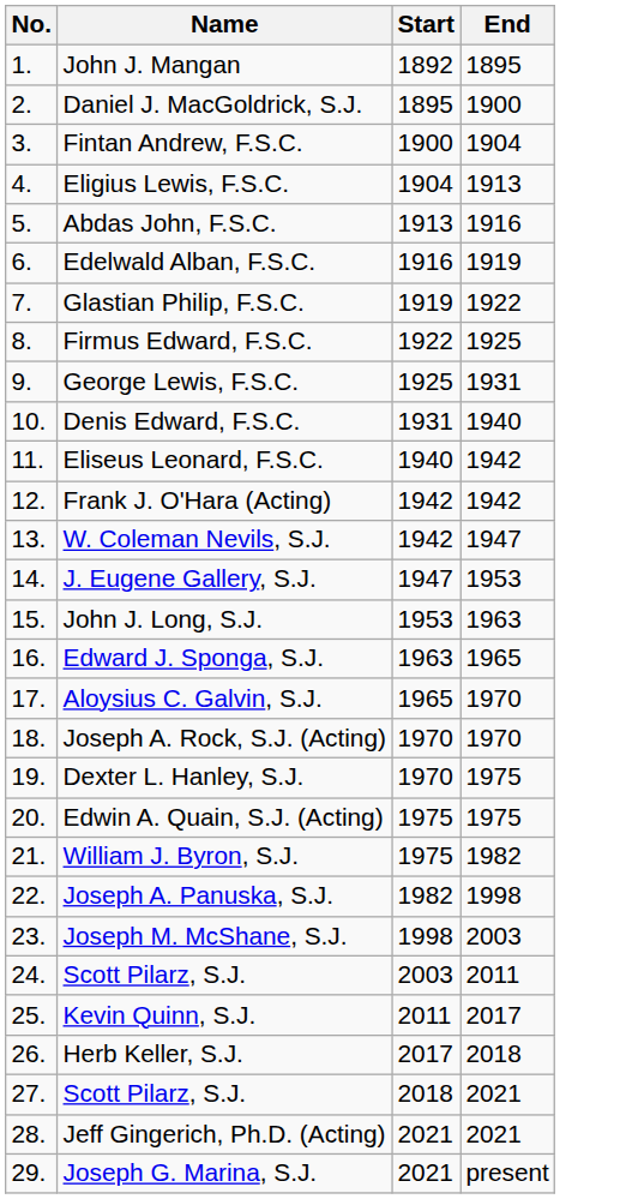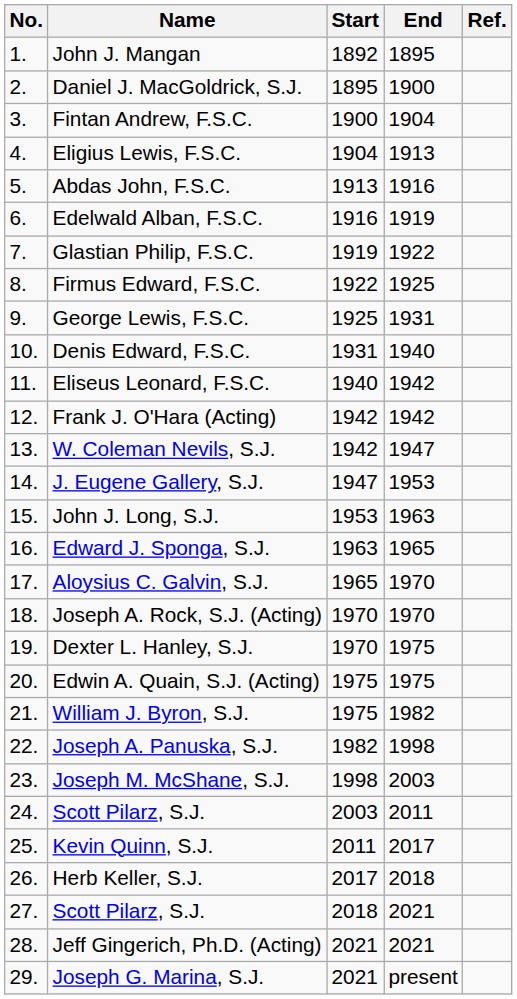+ column: Ref.
